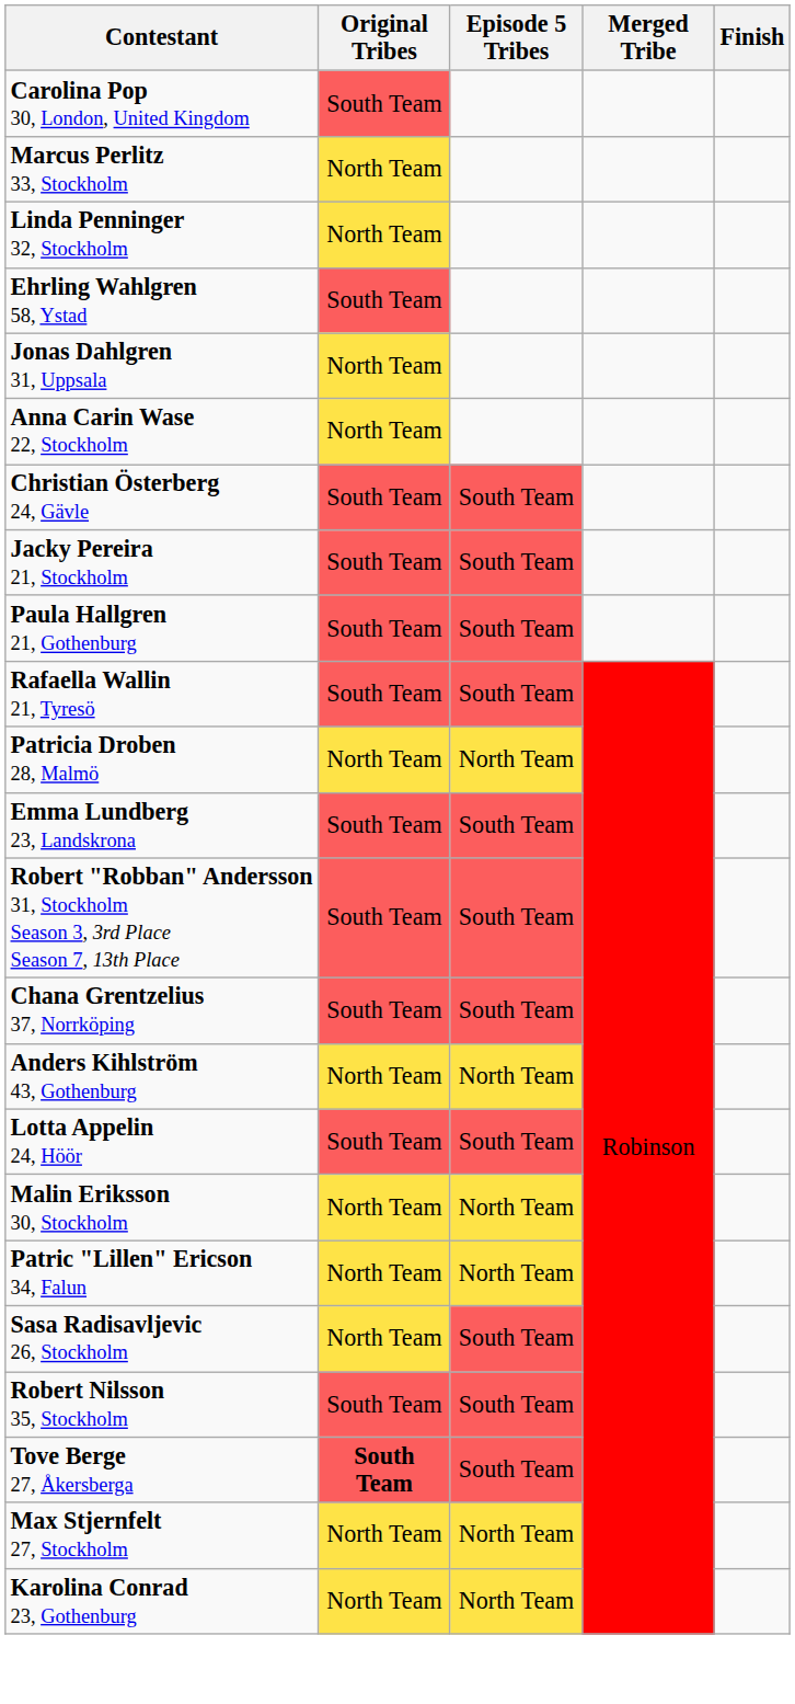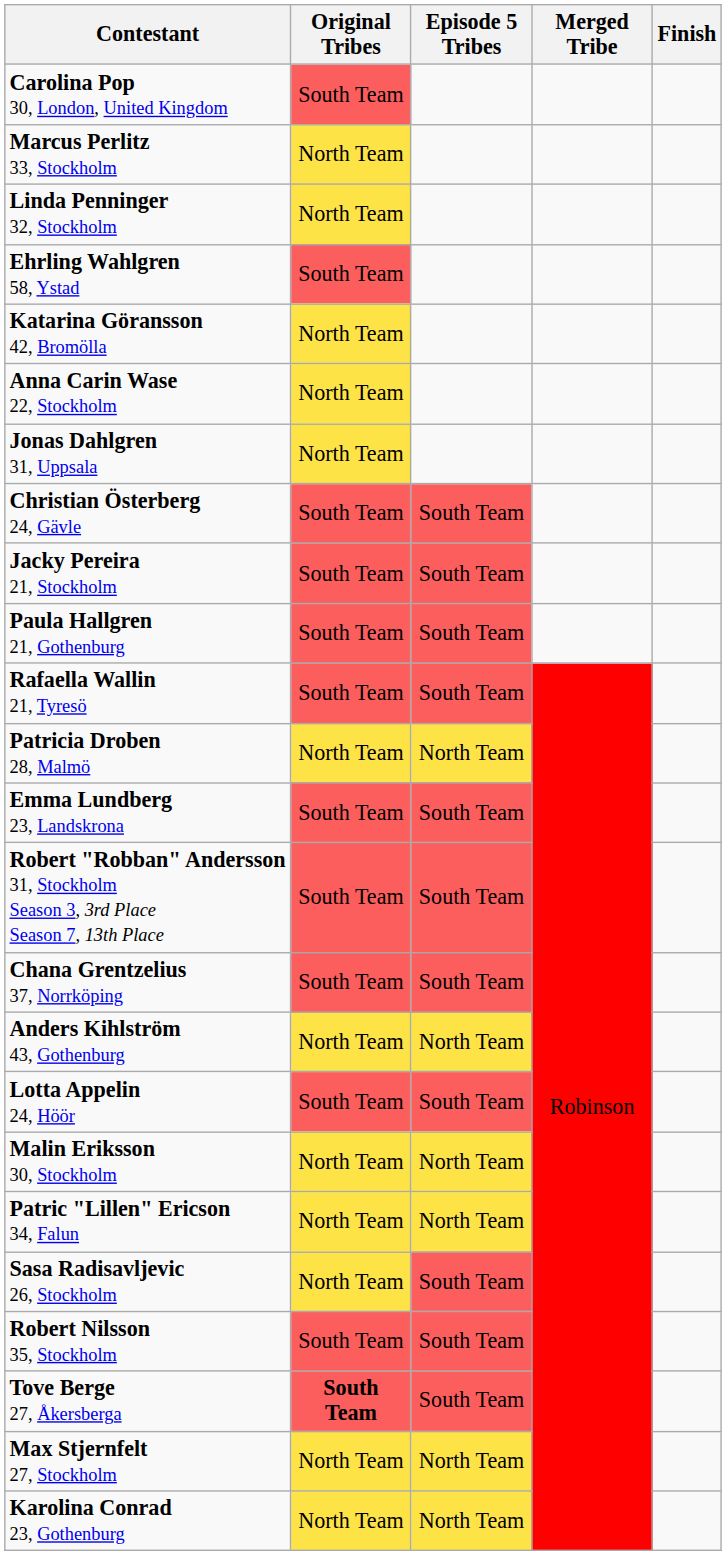+ row: Katarina Göransson 42, Bromölla | North Team
rows swapped: Anna Carin Wase 22, Stockholm <-> Jonas Dahlgren 31, Uppsala
